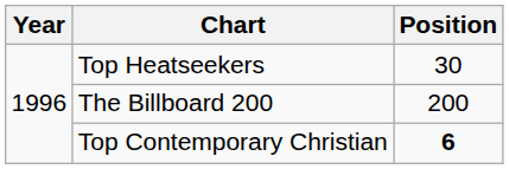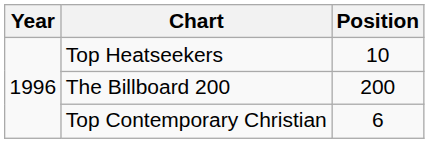Top Heatseekers | Position: 30 -> 10
Top Contemporary Christian | Position: bold -> normal
